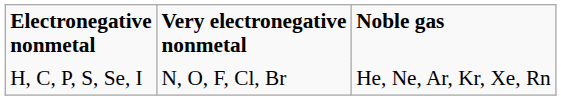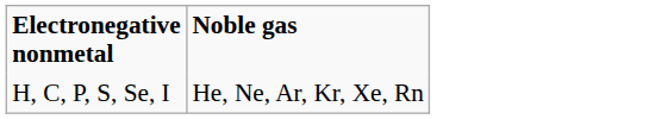- column: Very electronegative nonmetal | N, O, F, Cl, Br
